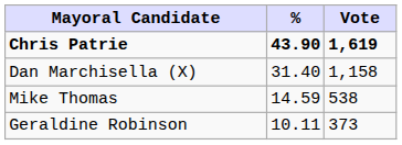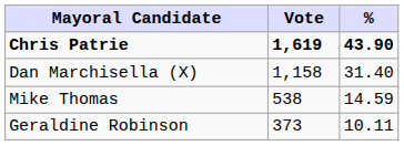columns swapped: Vote <-> %
